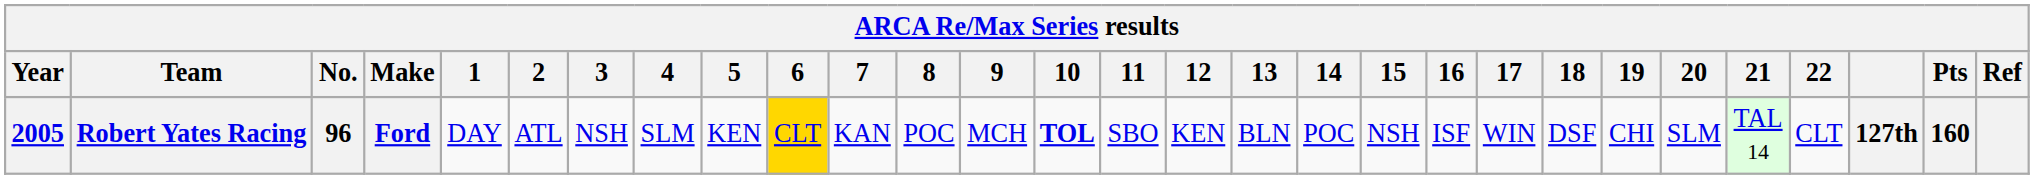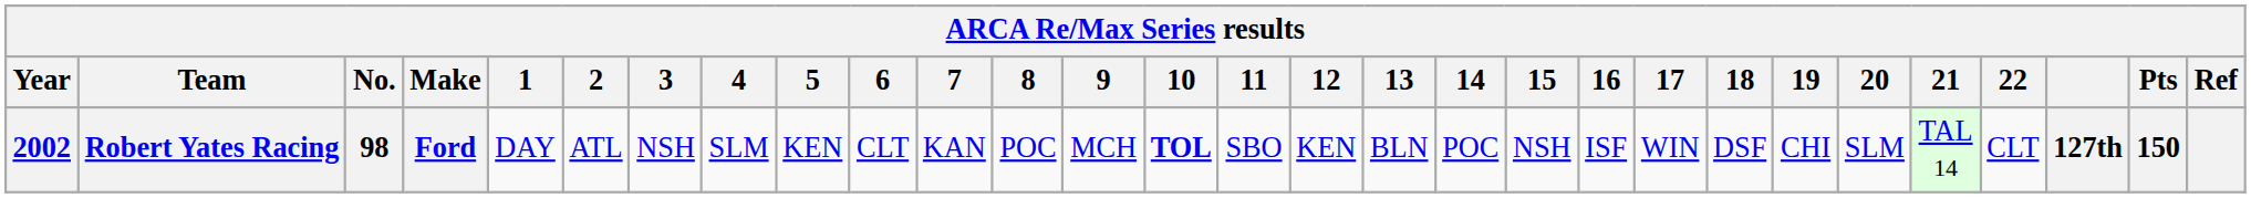Robert Yates Racing | Year: 2005 -> 2002
Robert Yates Racing | No.: 96 -> 98
Robert Yates Racing | 6: gold background -> no background
Robert Yates Racing | Pts: 160 -> 150
